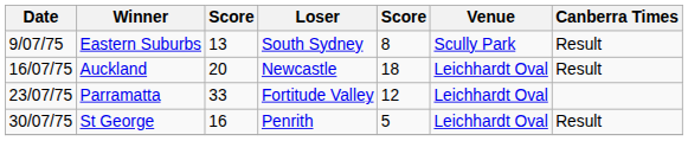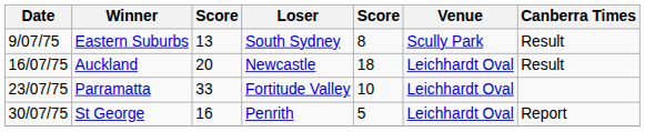Parramatta | column 5: 12 -> 10
St George | Canberra Times: Result -> Report
